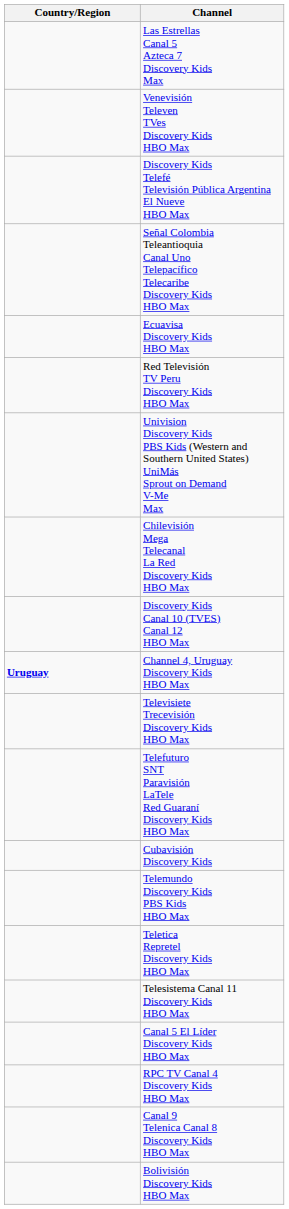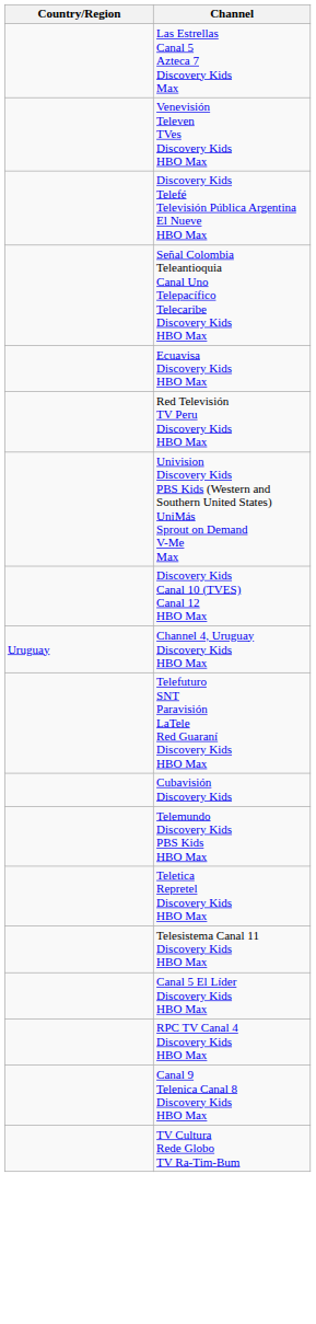- row: Chilevisión Mega Telecanal La Red Discovery Kids HBO Max
Channel 4, Uruguay Discovery Kids HBO Max | Country/Region: bold -> normal
- row: Televisiete Trecevisión Discovery Kids HBO Max
- row: Bolivisión Discovery Kids HBO Max
+ row: TV Cultura Rede Globo TV Ra-Tim-Bum
